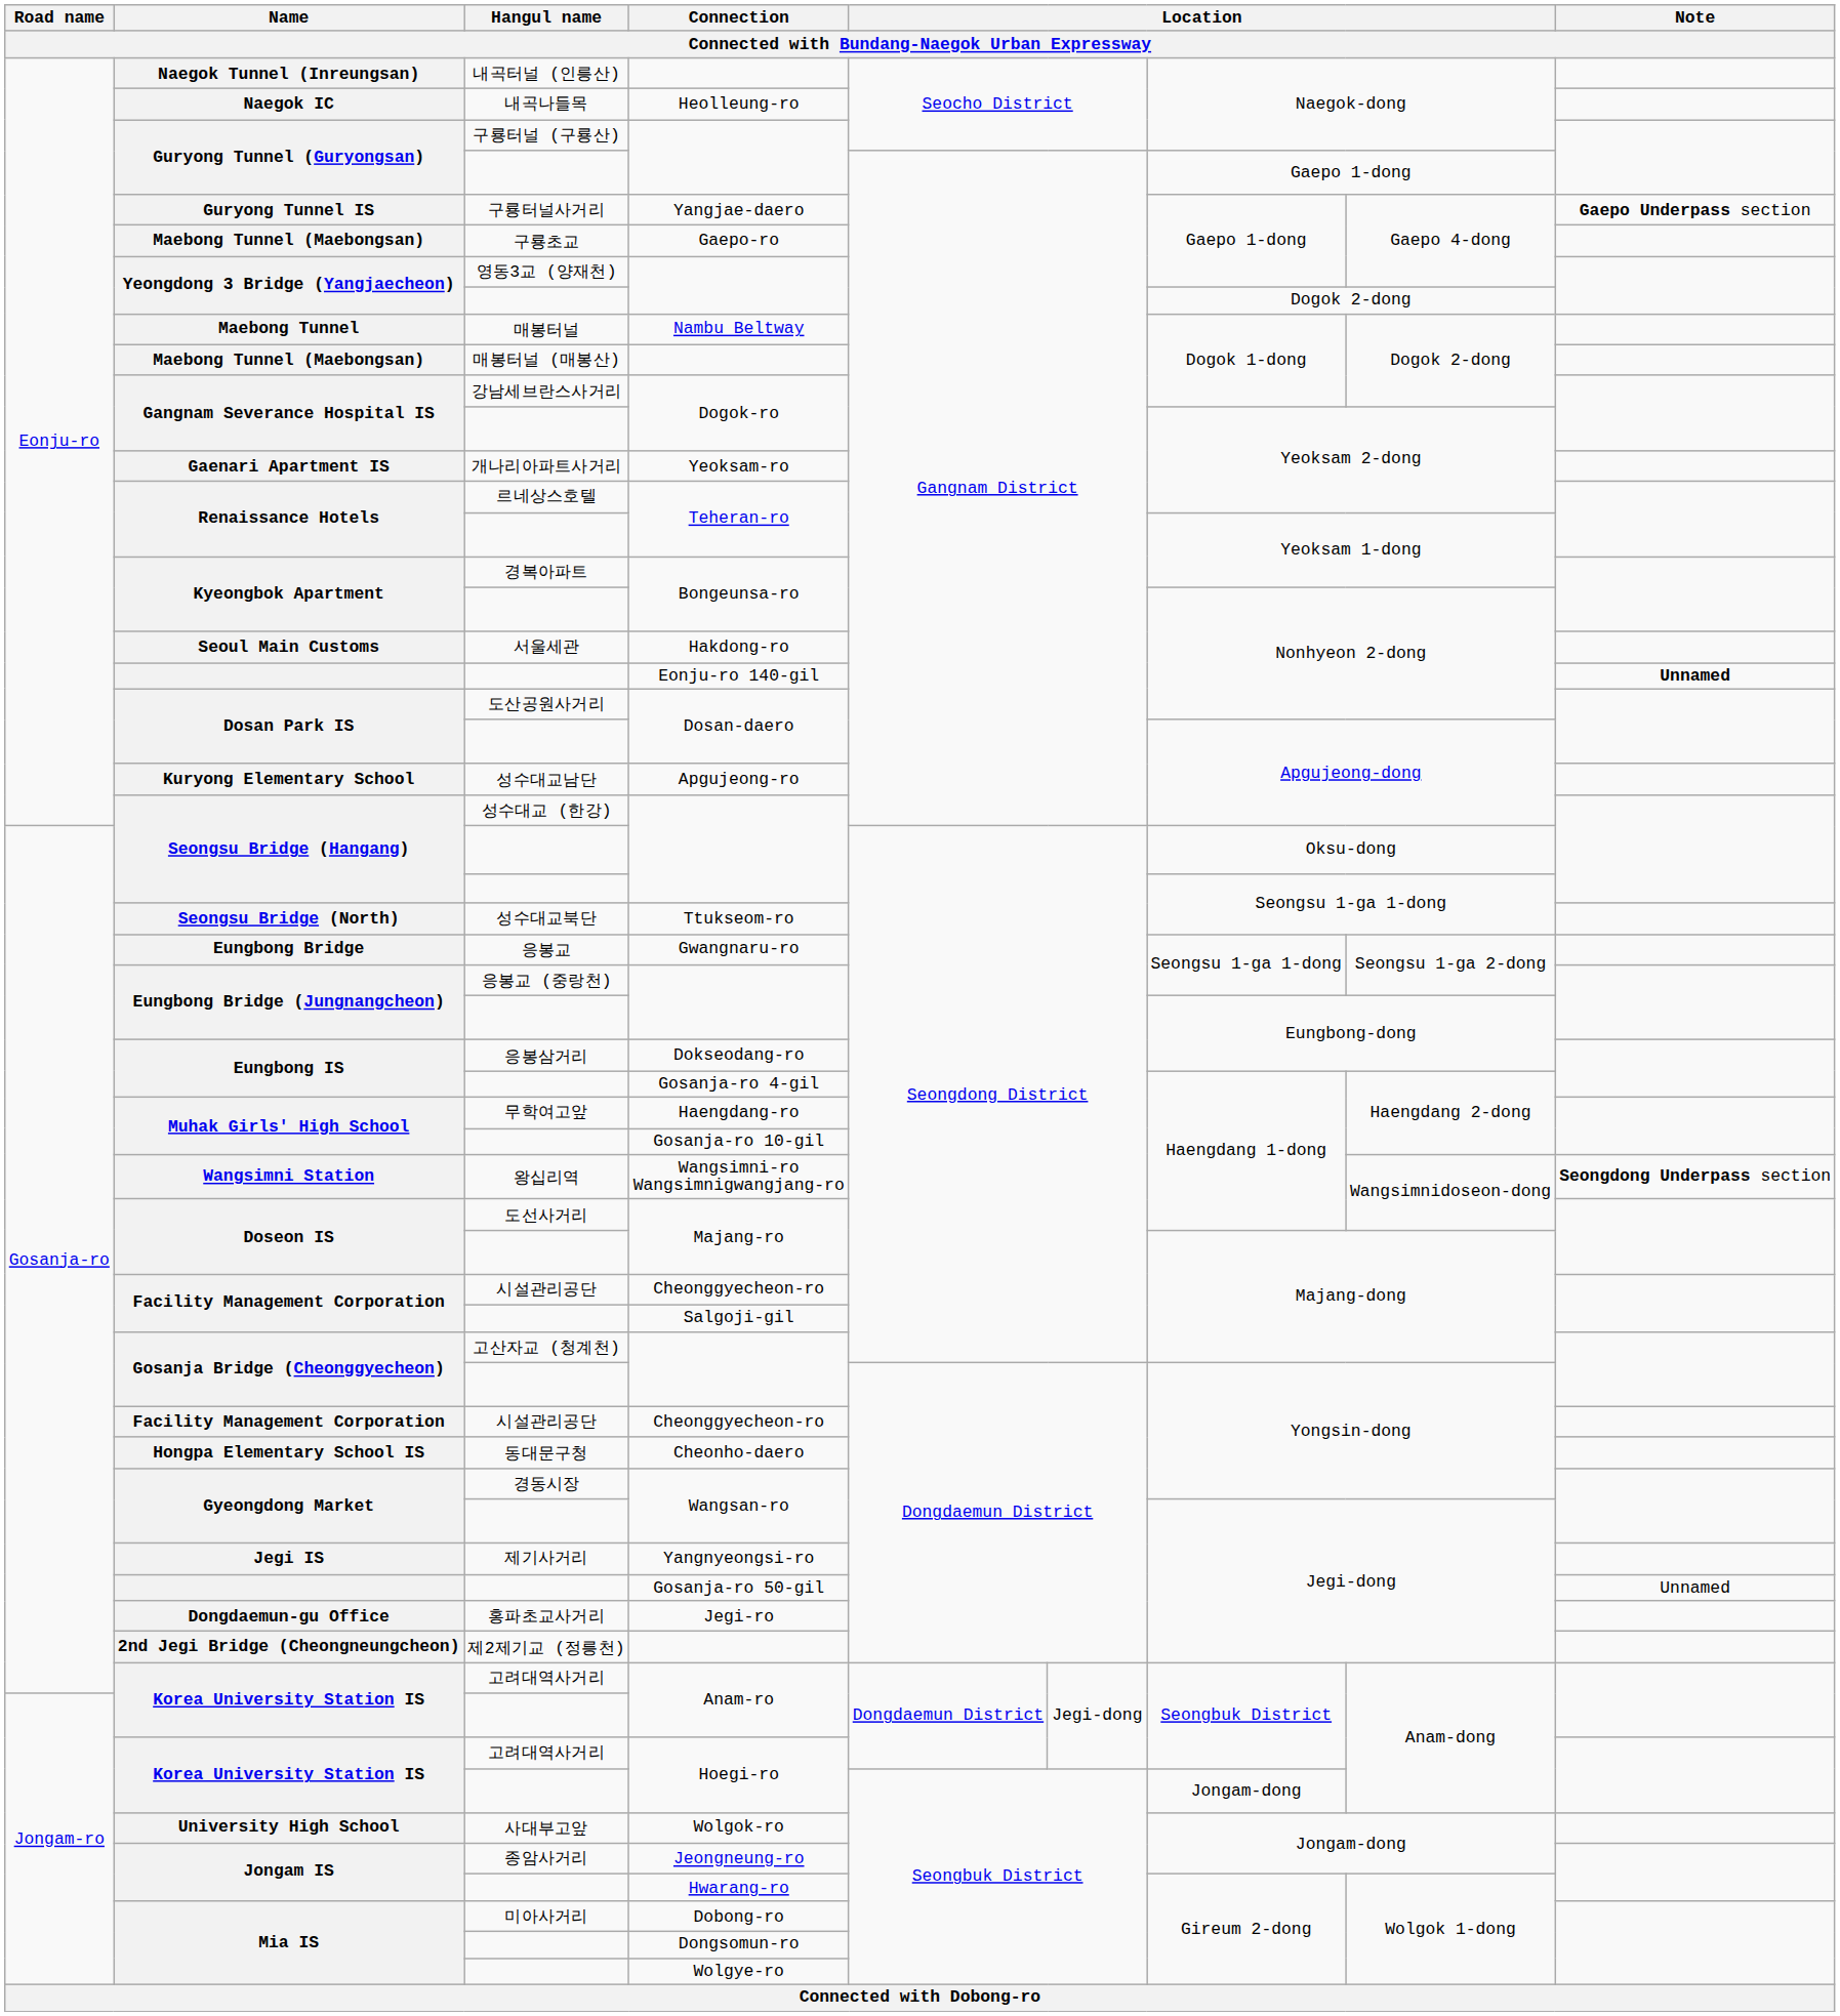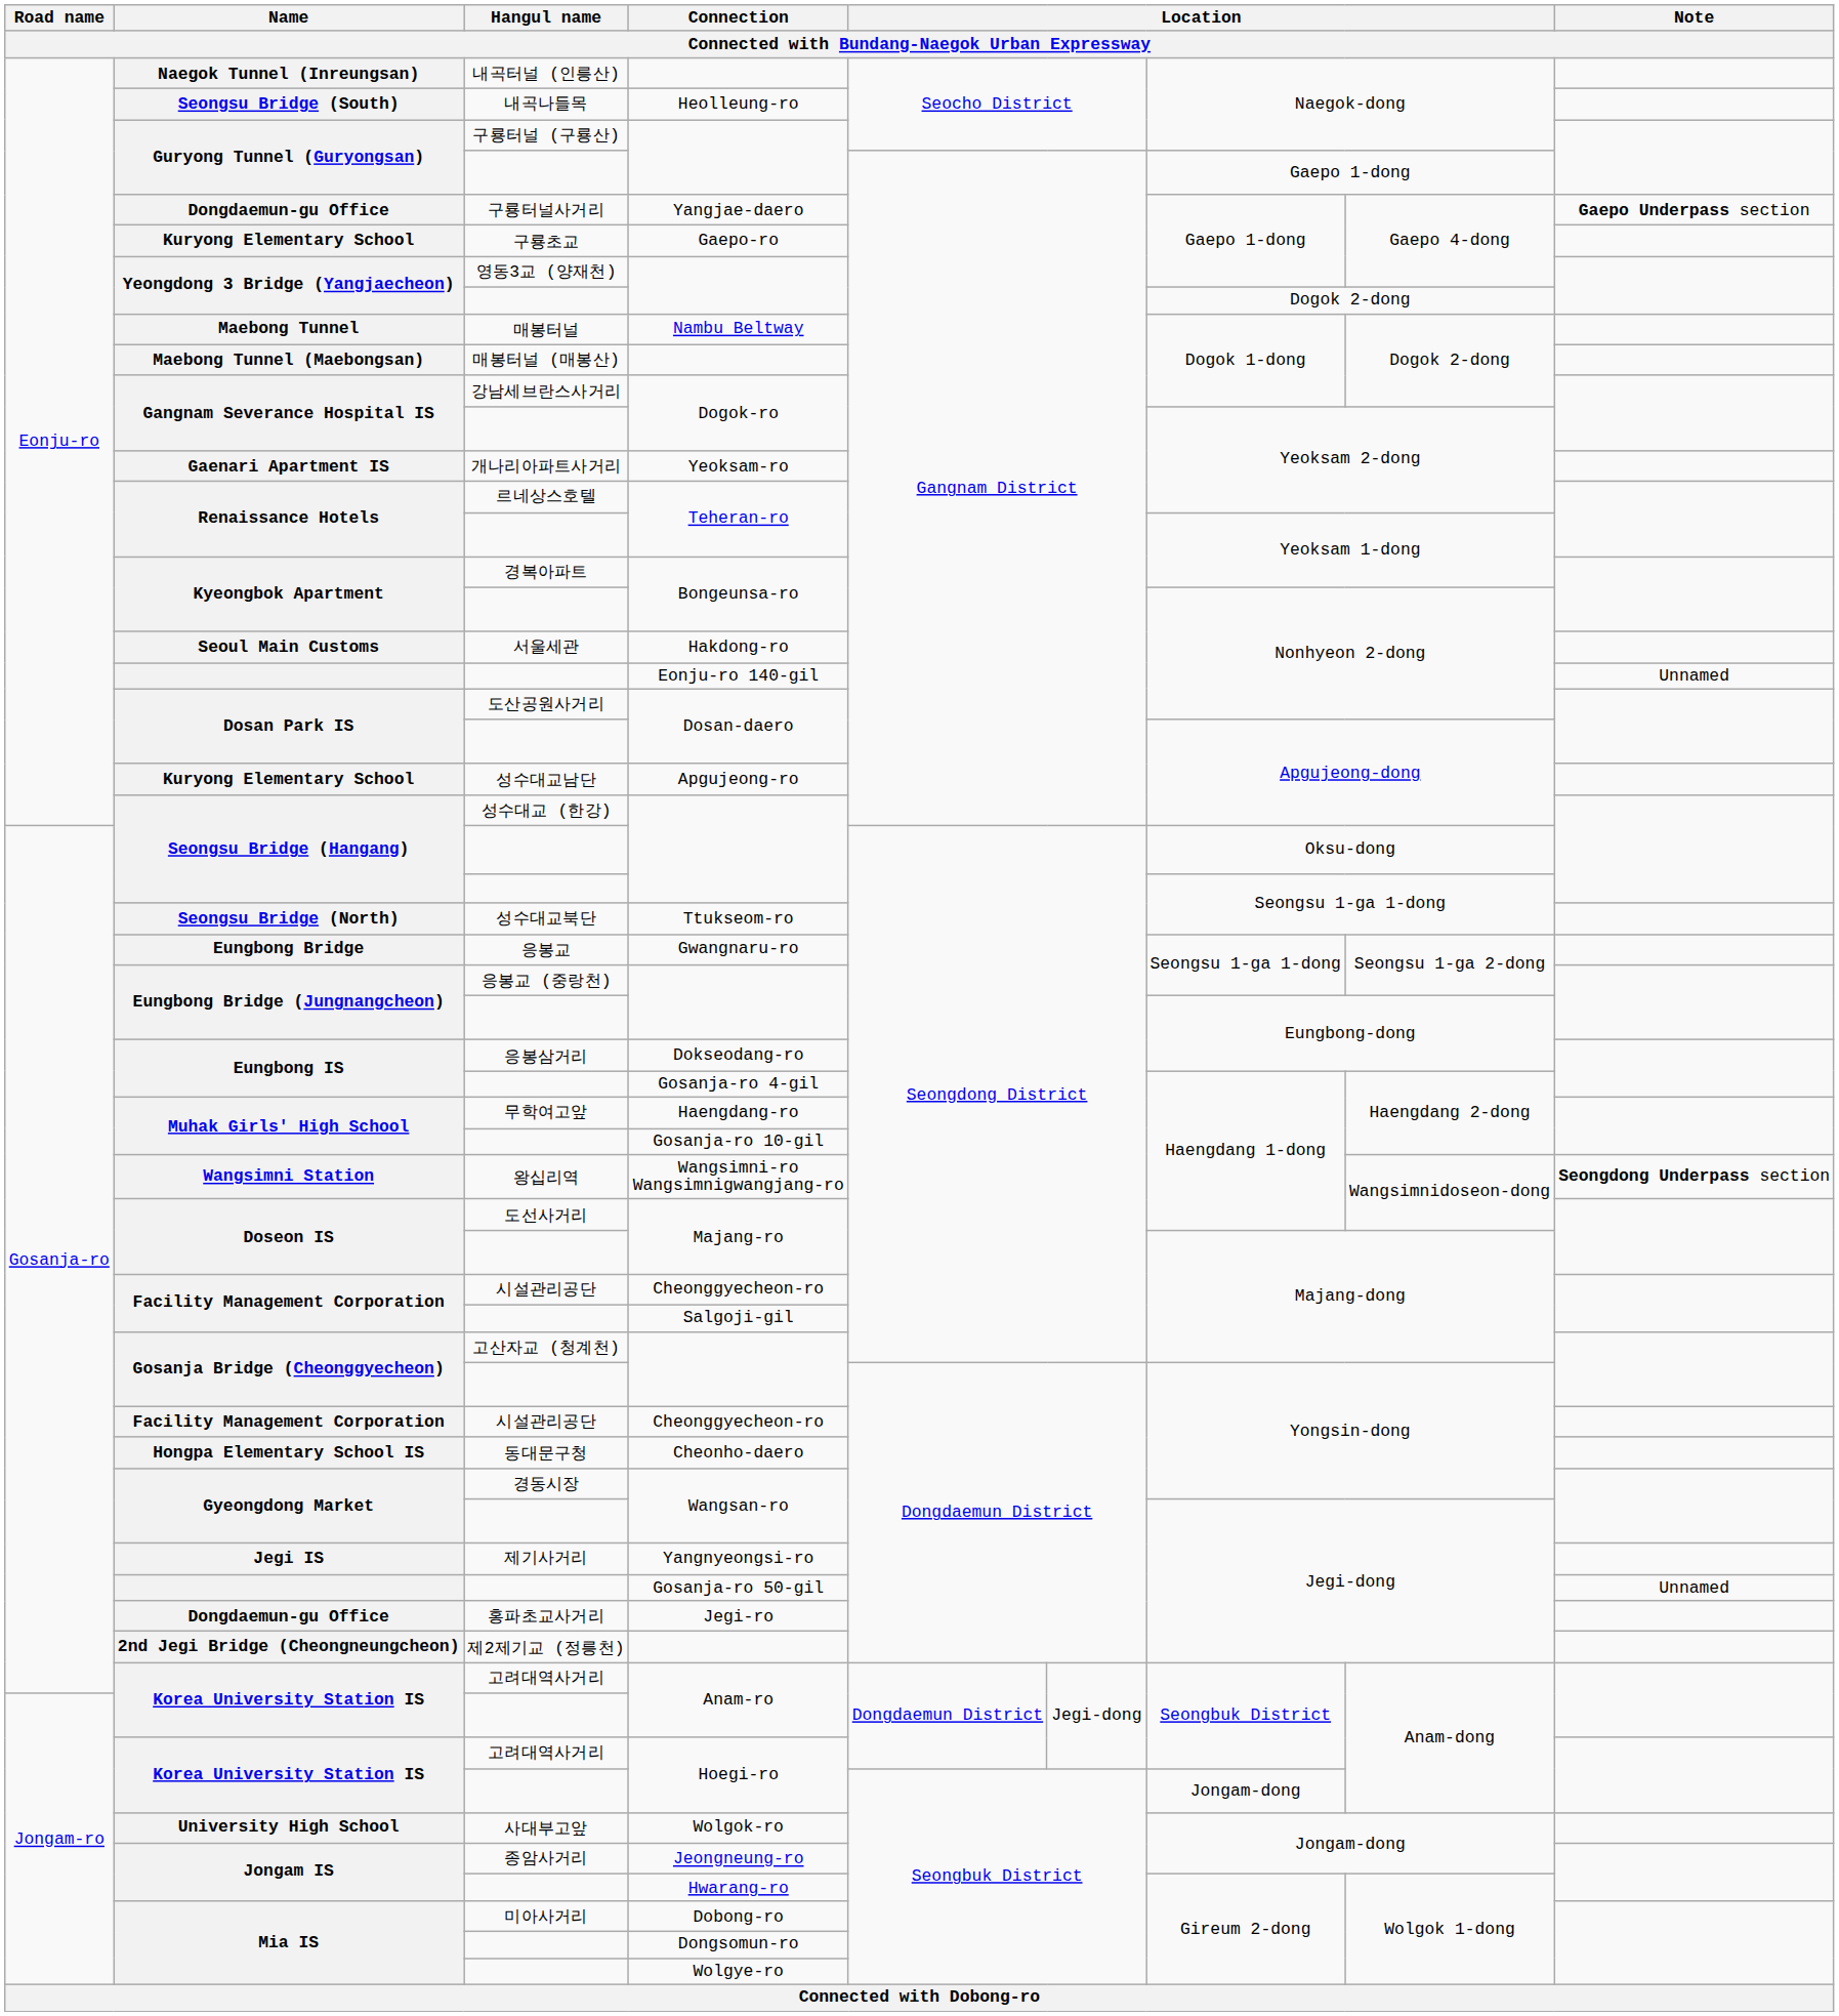Heolleung-ro | Name: Naegok IC -> Seongsu Bridge (South)
Yangjae-daero | Name: Guryong Tunnel IS -> Dongdaemun-gu Office
Gaepo-ro | Name: Maebong Tunnel (Maebongsan) -> Kuryong Elementary School
Eonju-ro 140-gil | Note: bold -> normal
